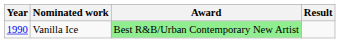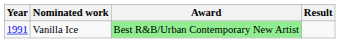Vanilla Ice | Year: 1990 -> 1991
